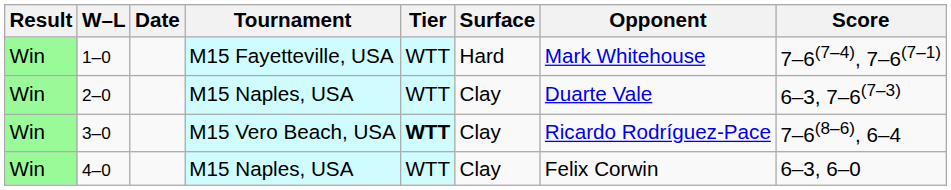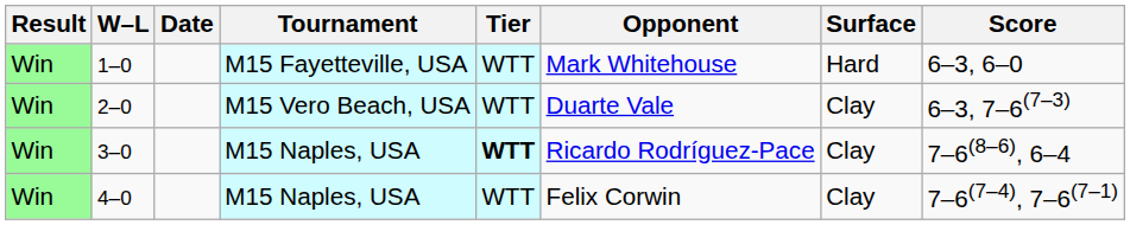columns swapped: Surface <-> Opponent
1–0 | Score: 7–6(7–4), 7–6(7–1) -> 6–3, 6–0
2–0 | Tournament: M15 Naples, USA -> M15 Vero Beach, USA
3–0 | Tournament: M15 Vero Beach, USA -> M15 Naples, USA
4–0 | Score: 6–3, 6–0 -> 7–6(7–4), 7–6(7–1)
